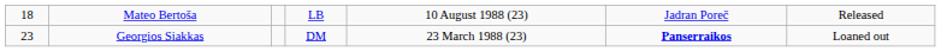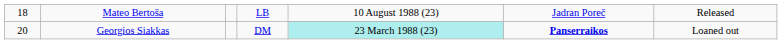Georgios Siakkas | column 1: 23 -> 20
Georgios Siakkas | column 5: no background -> paleturquoise background
